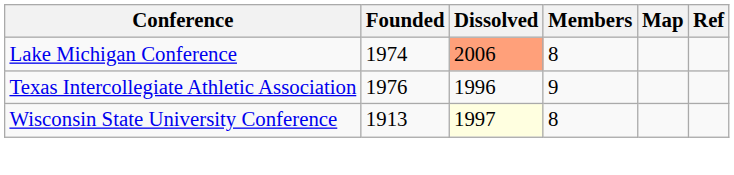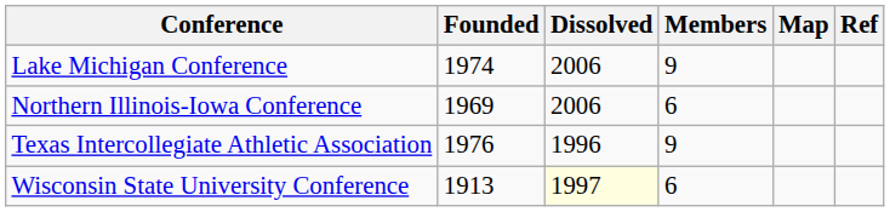Lake Michigan Conference | Dissolved: lightsalmon background -> no background
Lake Michigan Conference | Members: 8 -> 9
+ row: Northern Illinois-Iowa Conference | 1969 | 2006 | 6
Wisconsin State University Conference | Members: 8 -> 6
